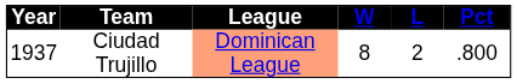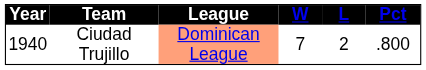Ciudad Trujillo | Year: 1937 -> 1940
Ciudad Trujillo | W: 8 -> 7
